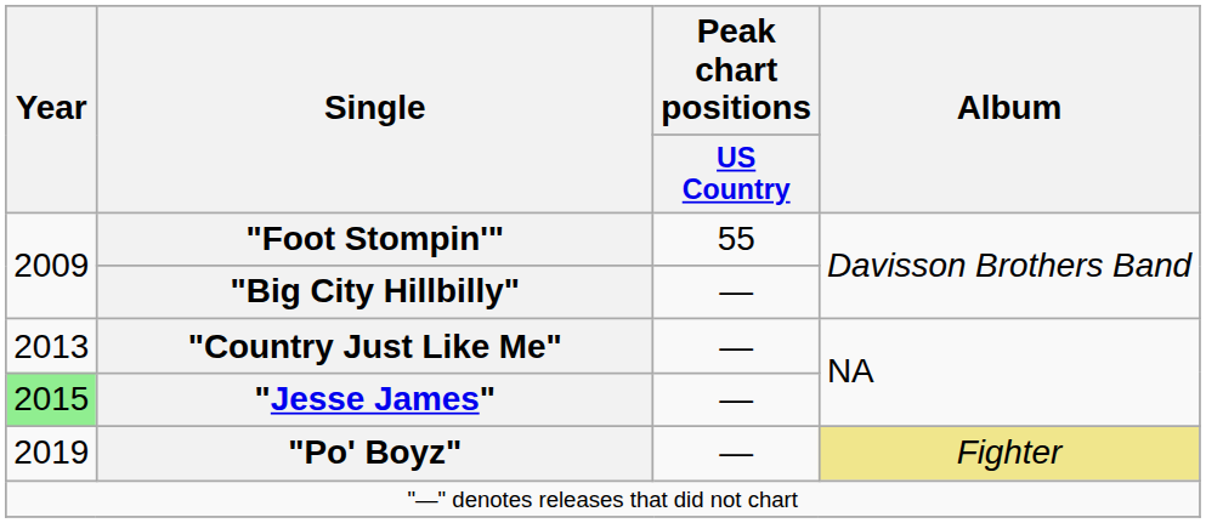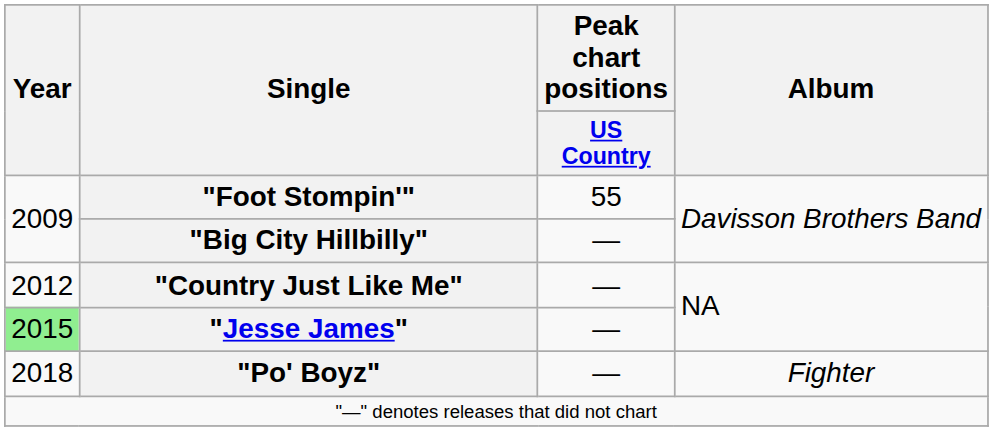"Country Just Like Me" | Year: 2013 -> 2012
"Po' Boyz" | Year: 2019 -> 2018
"Po' Boyz" | Album: khaki background -> no background
